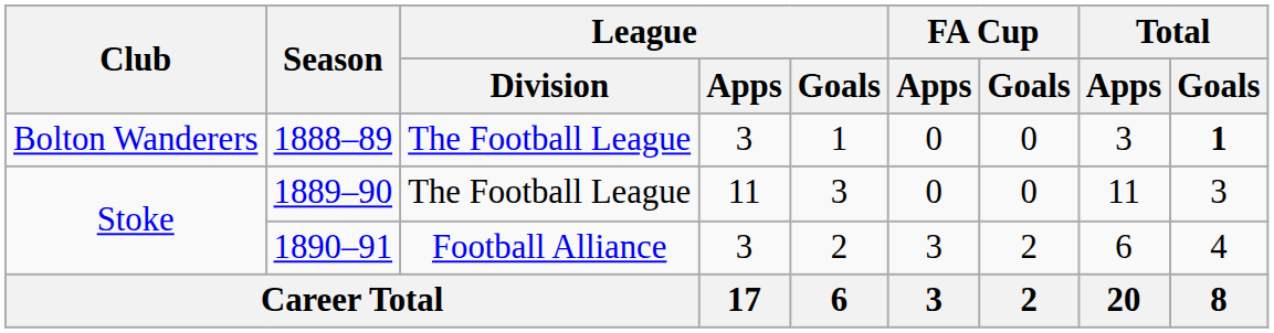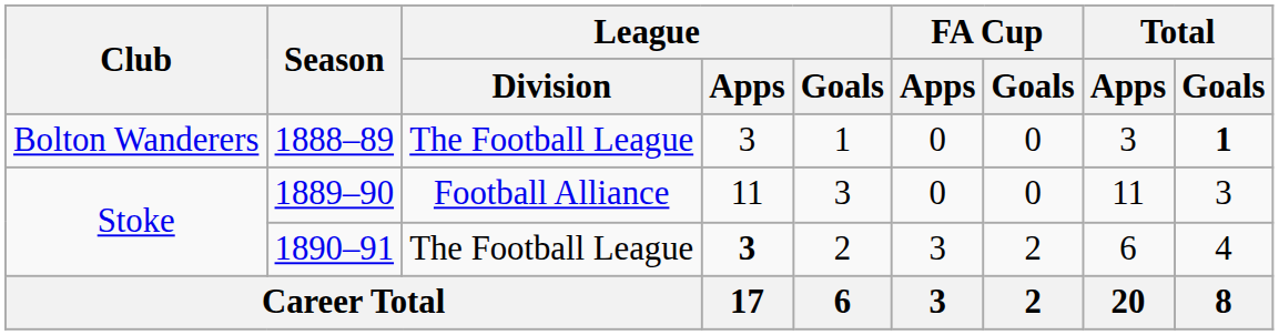1889–90 | League / Division: The Football League -> Football Alliance
1890–91 | League / Division: Football Alliance -> The Football League
1890–91 | League / Apps: normal -> bold
